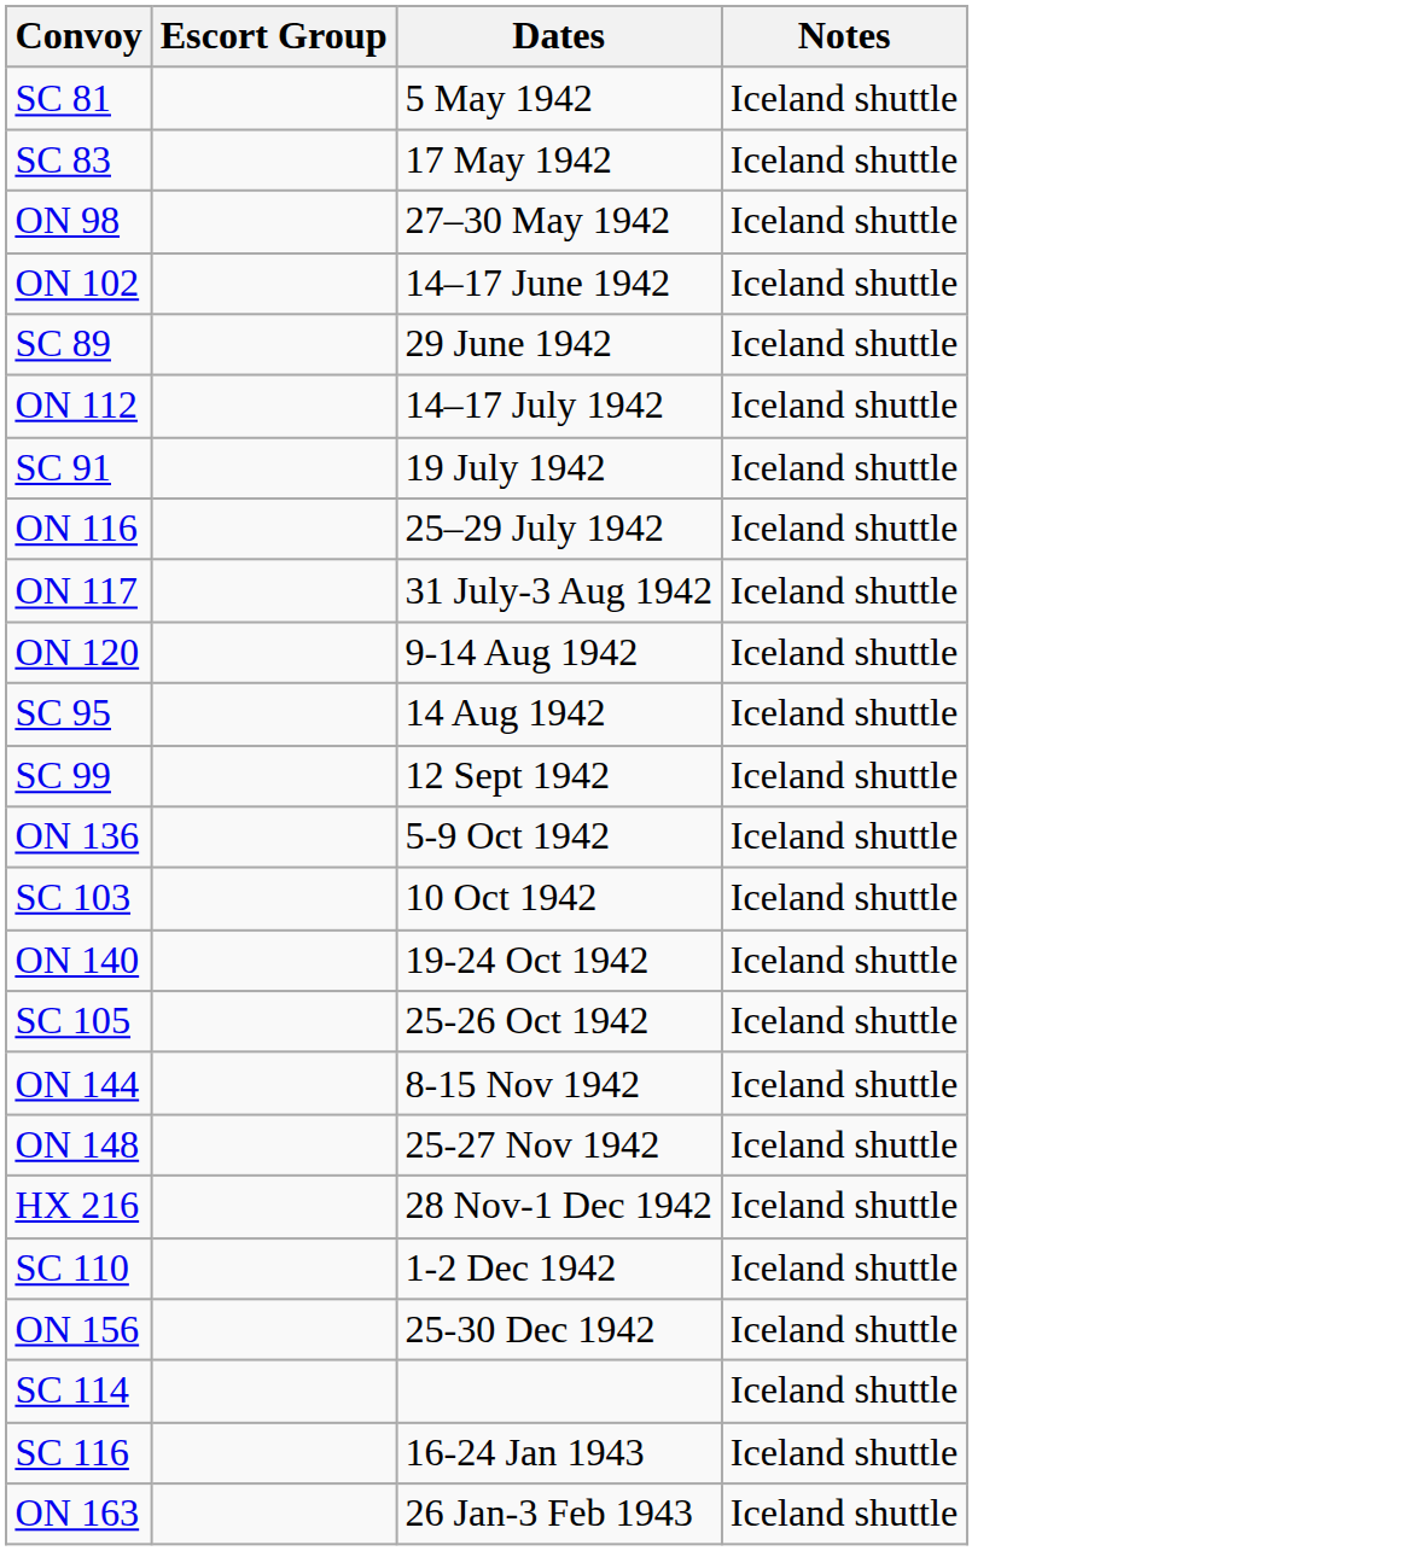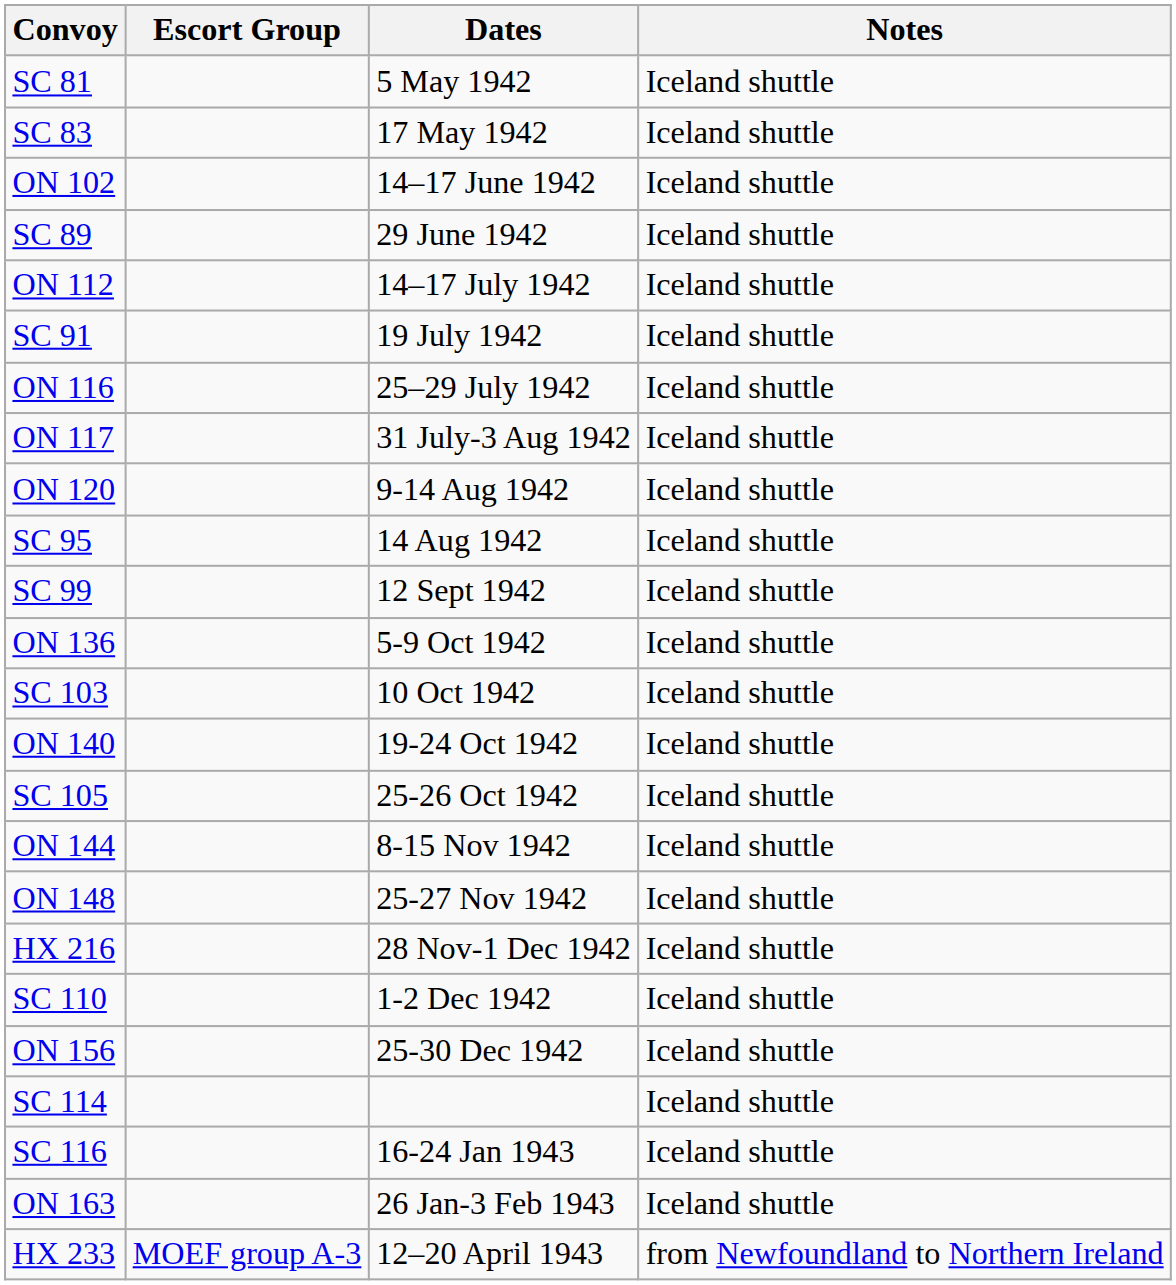- row: ON 98 | 27–30 May 1942 | Iceland shuttle
+ row: HX 233 | MOEF group A-3 | 12–20 April 1943 | from Newfoundland to Northern Ireland
